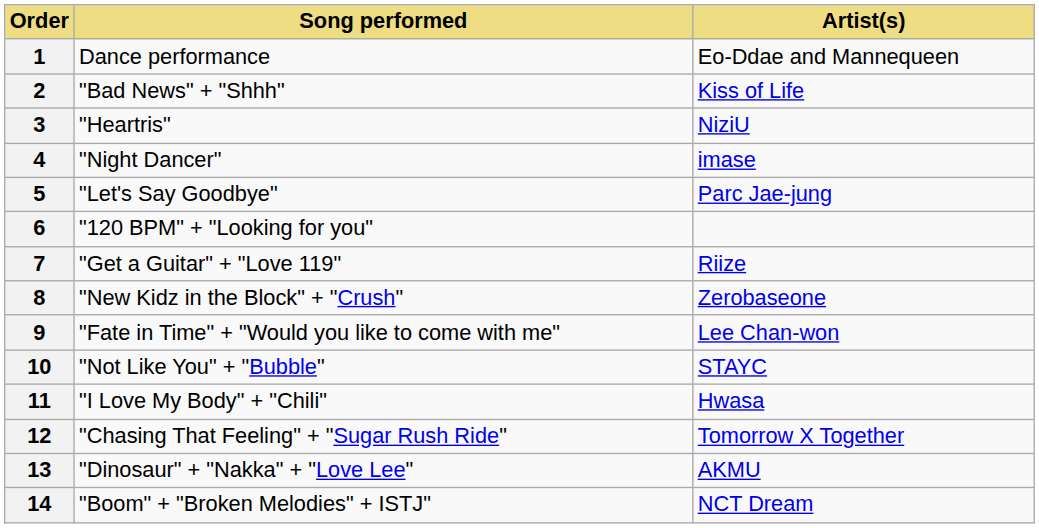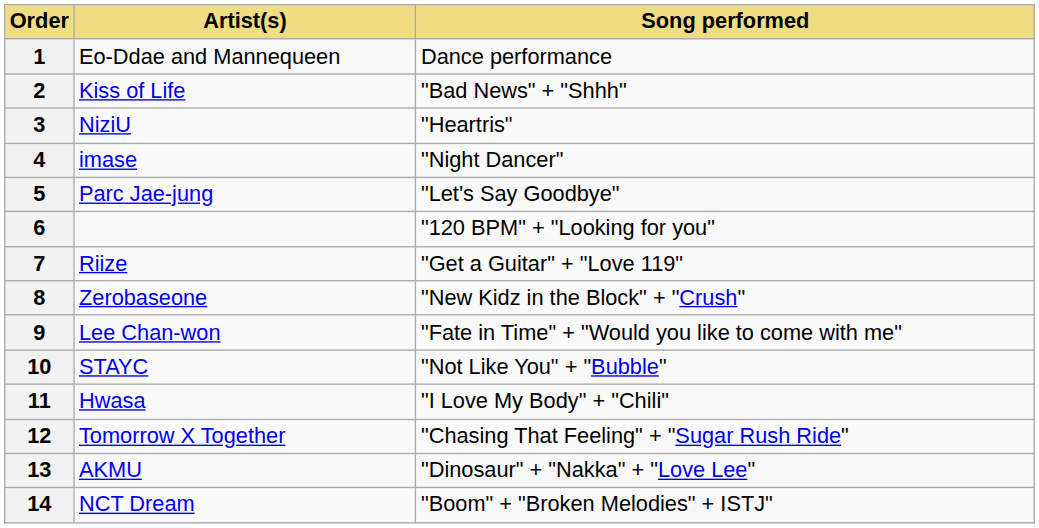columns swapped: Artist(s) <-> Song performed
